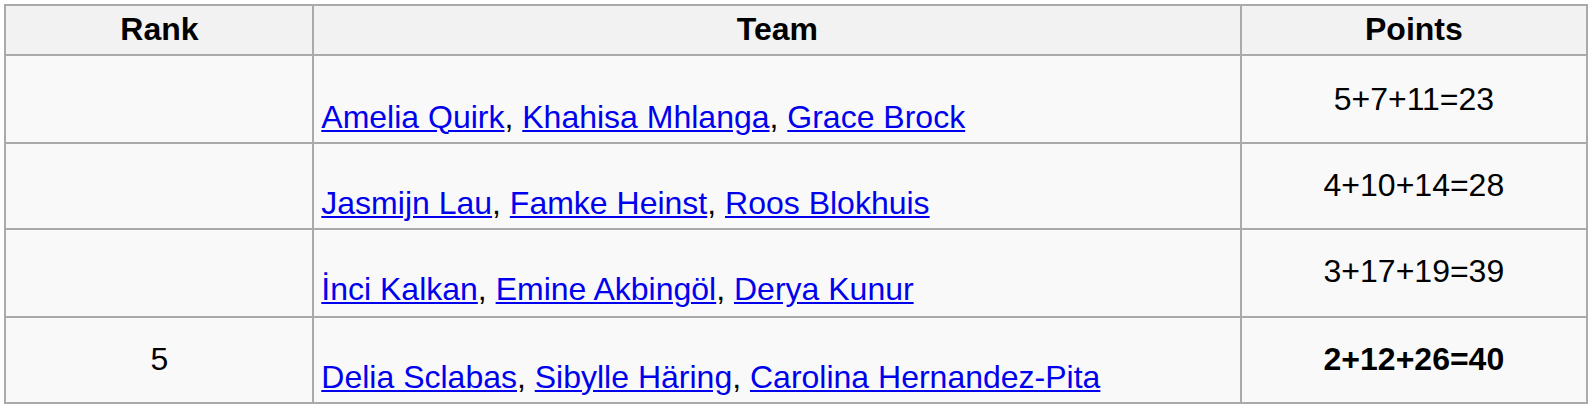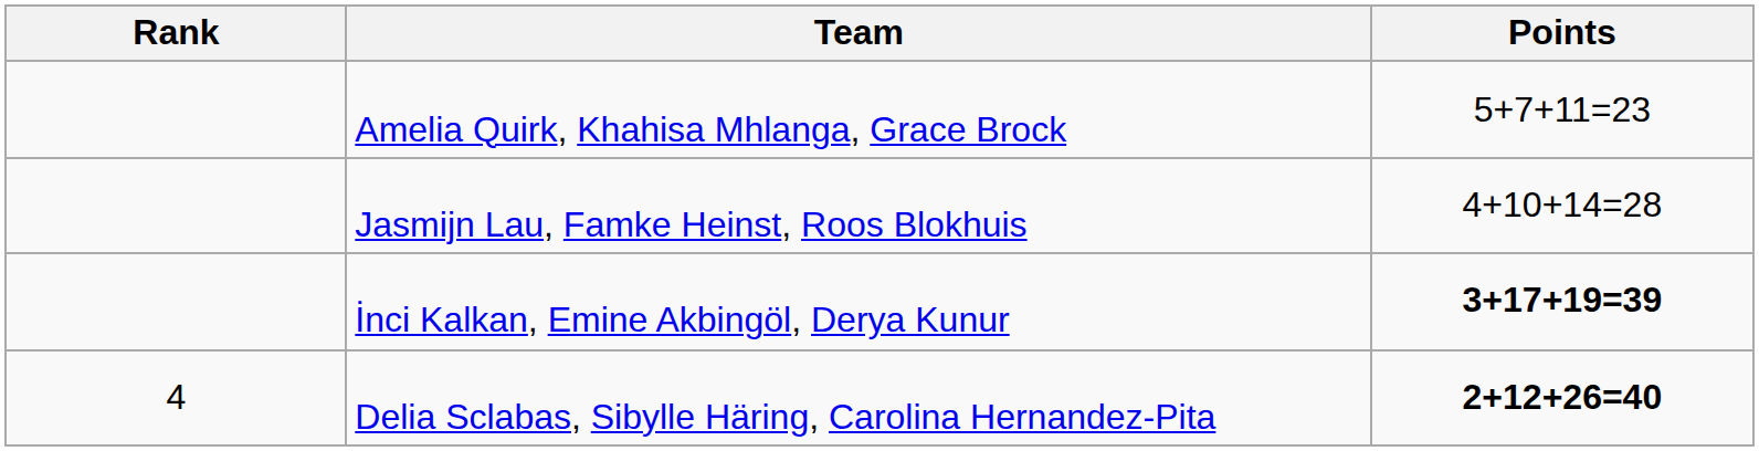İnci Kalkan, Emine Akbingöl, Derya Kunur | Points: normal -> bold
Delia Sclabas, Sibylle Häring, Carolina Hernandez-Pita | Rank: 5 -> 4
